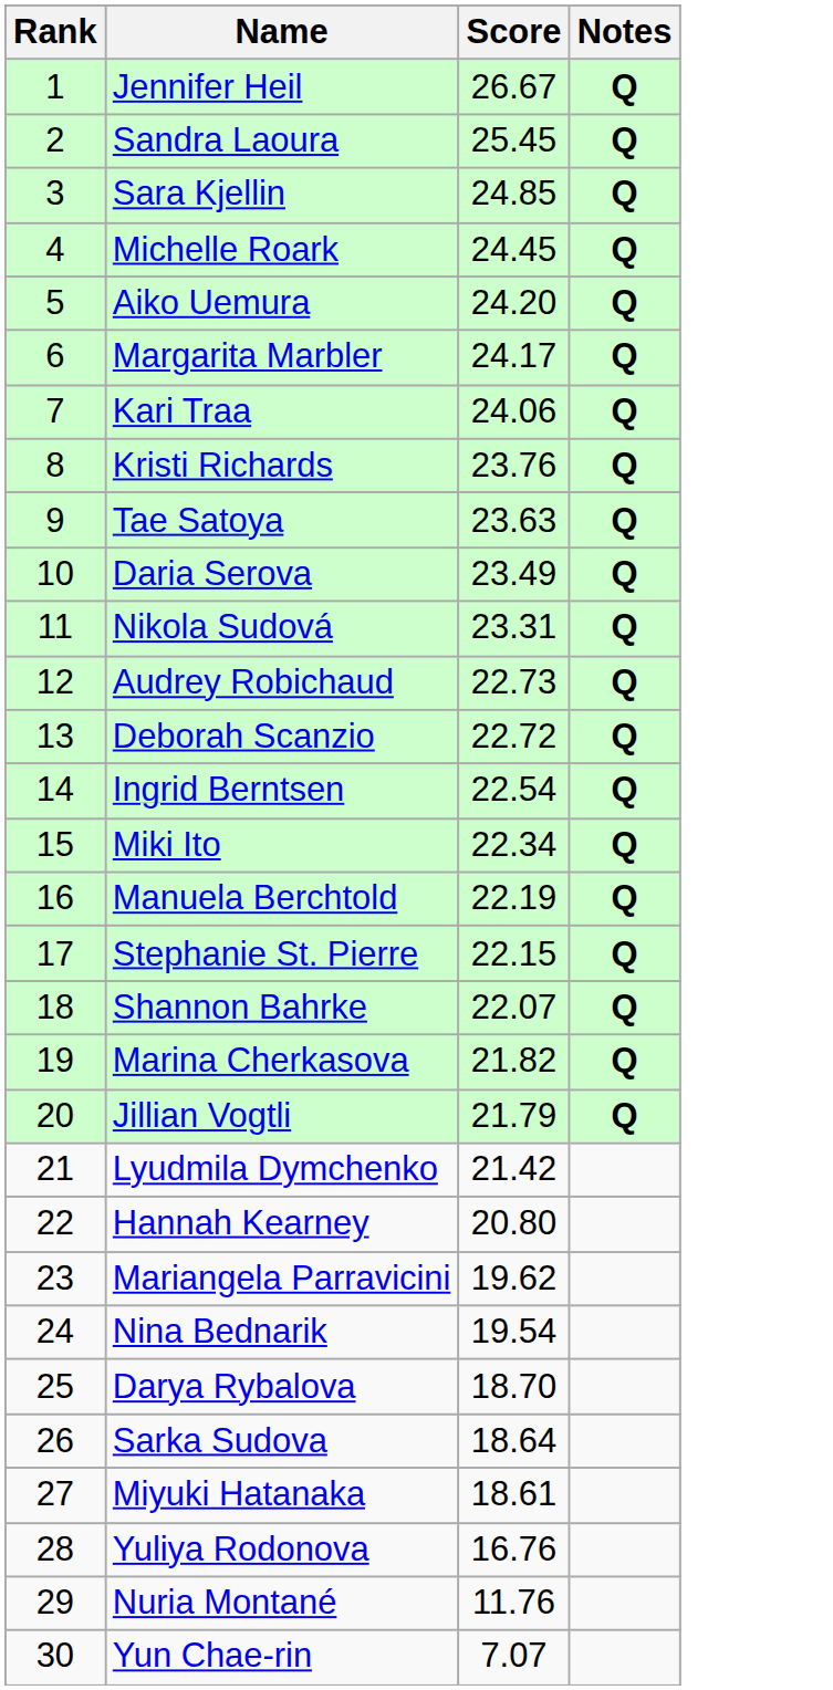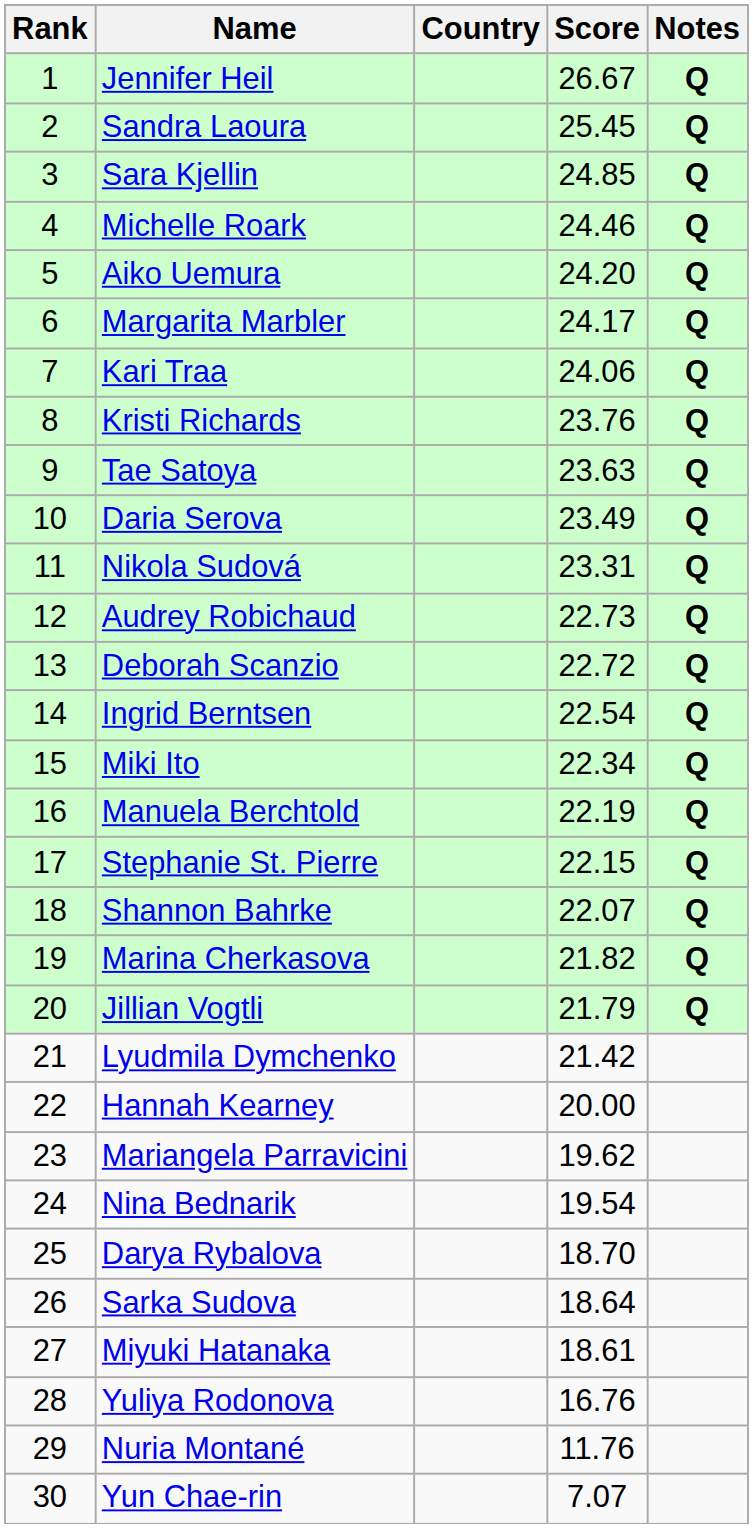+ column: Country
Michelle Roark | Score: 24.45 -> 24.46
Hannah Kearney | Score: 20.80 -> 20.00
